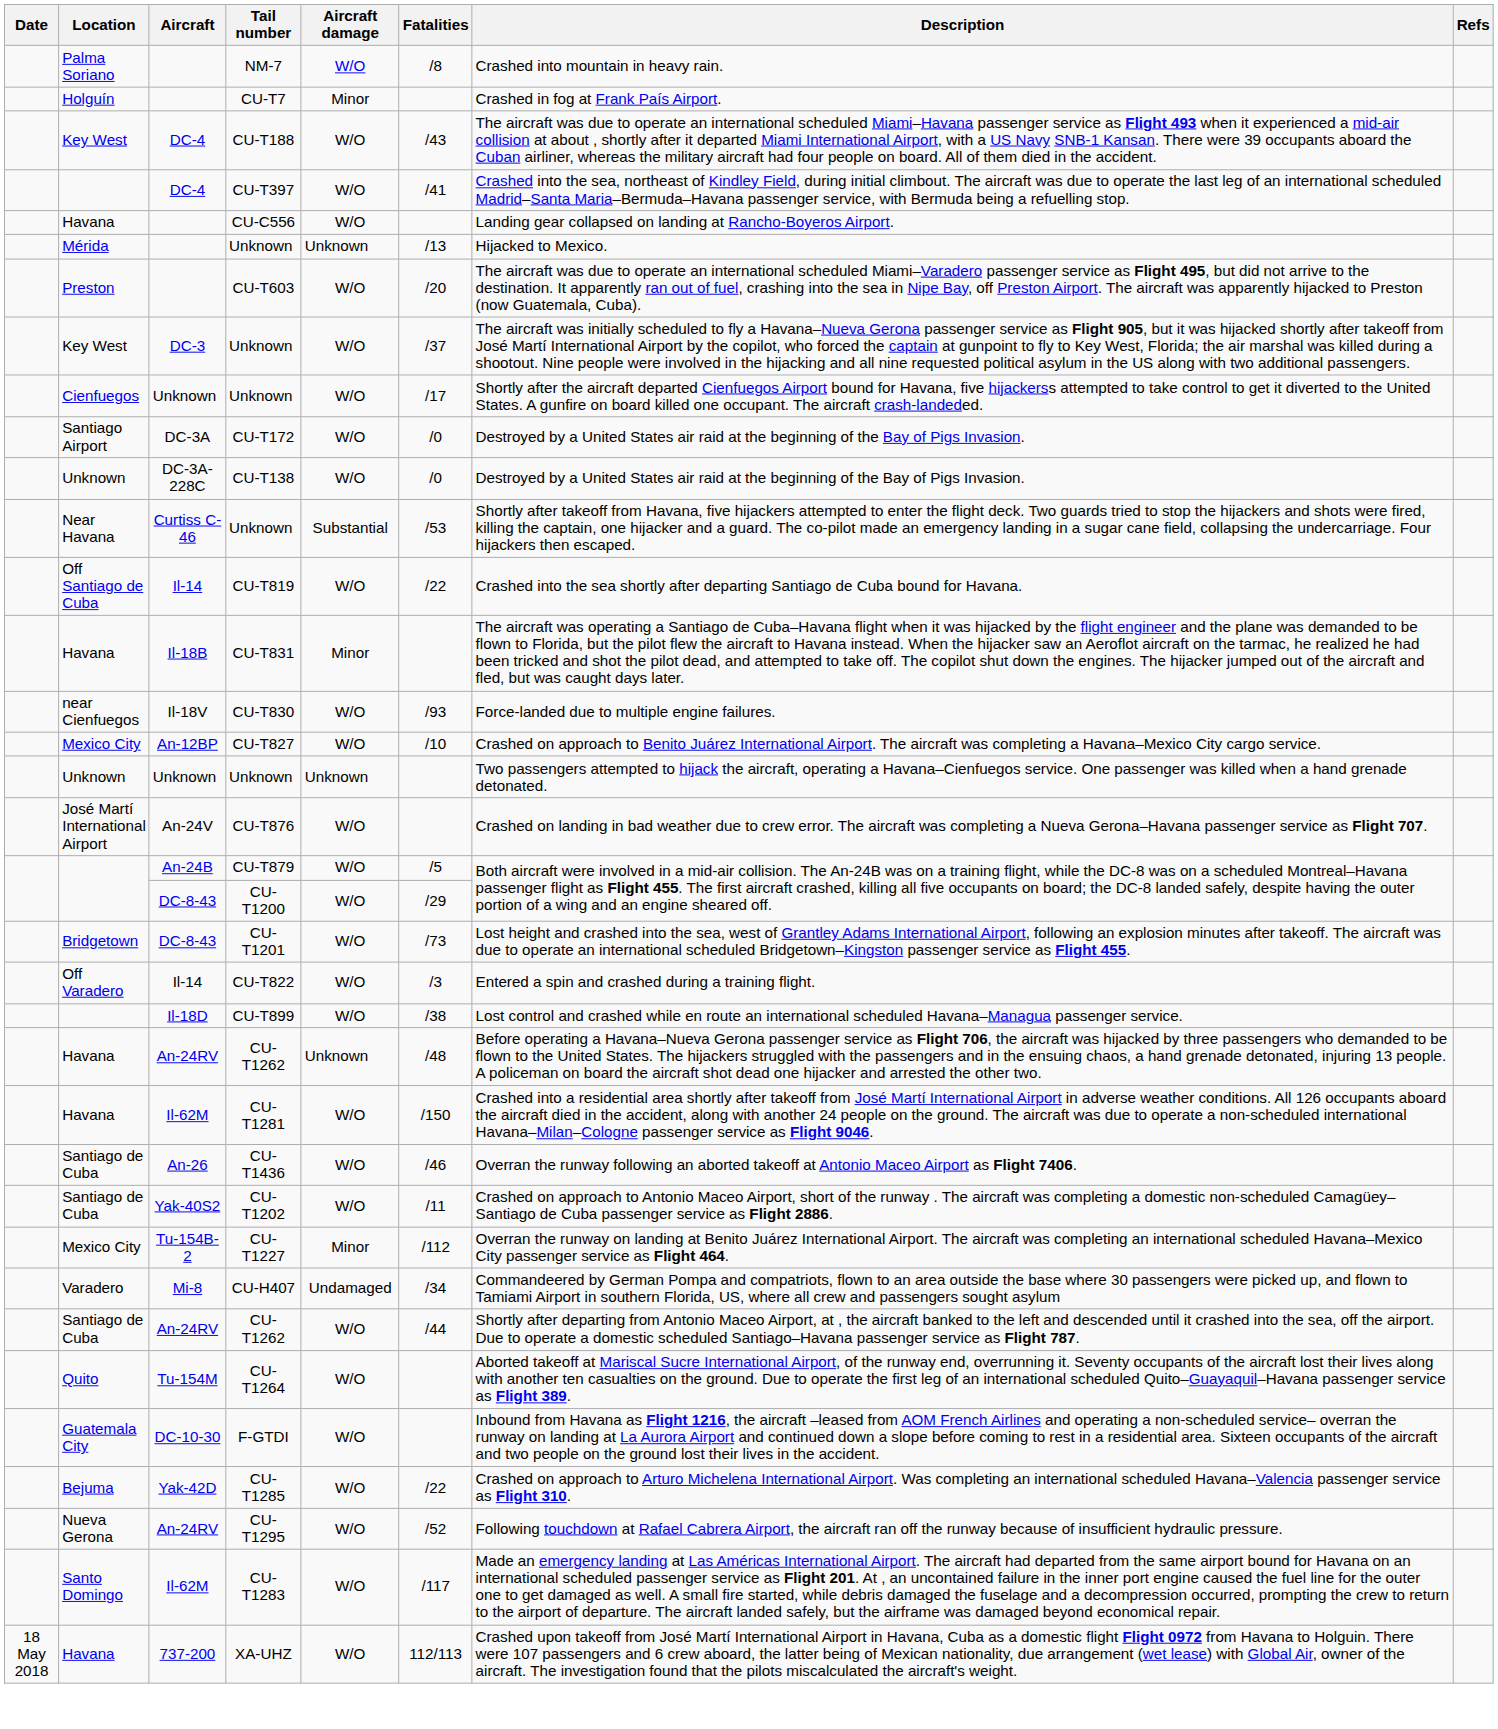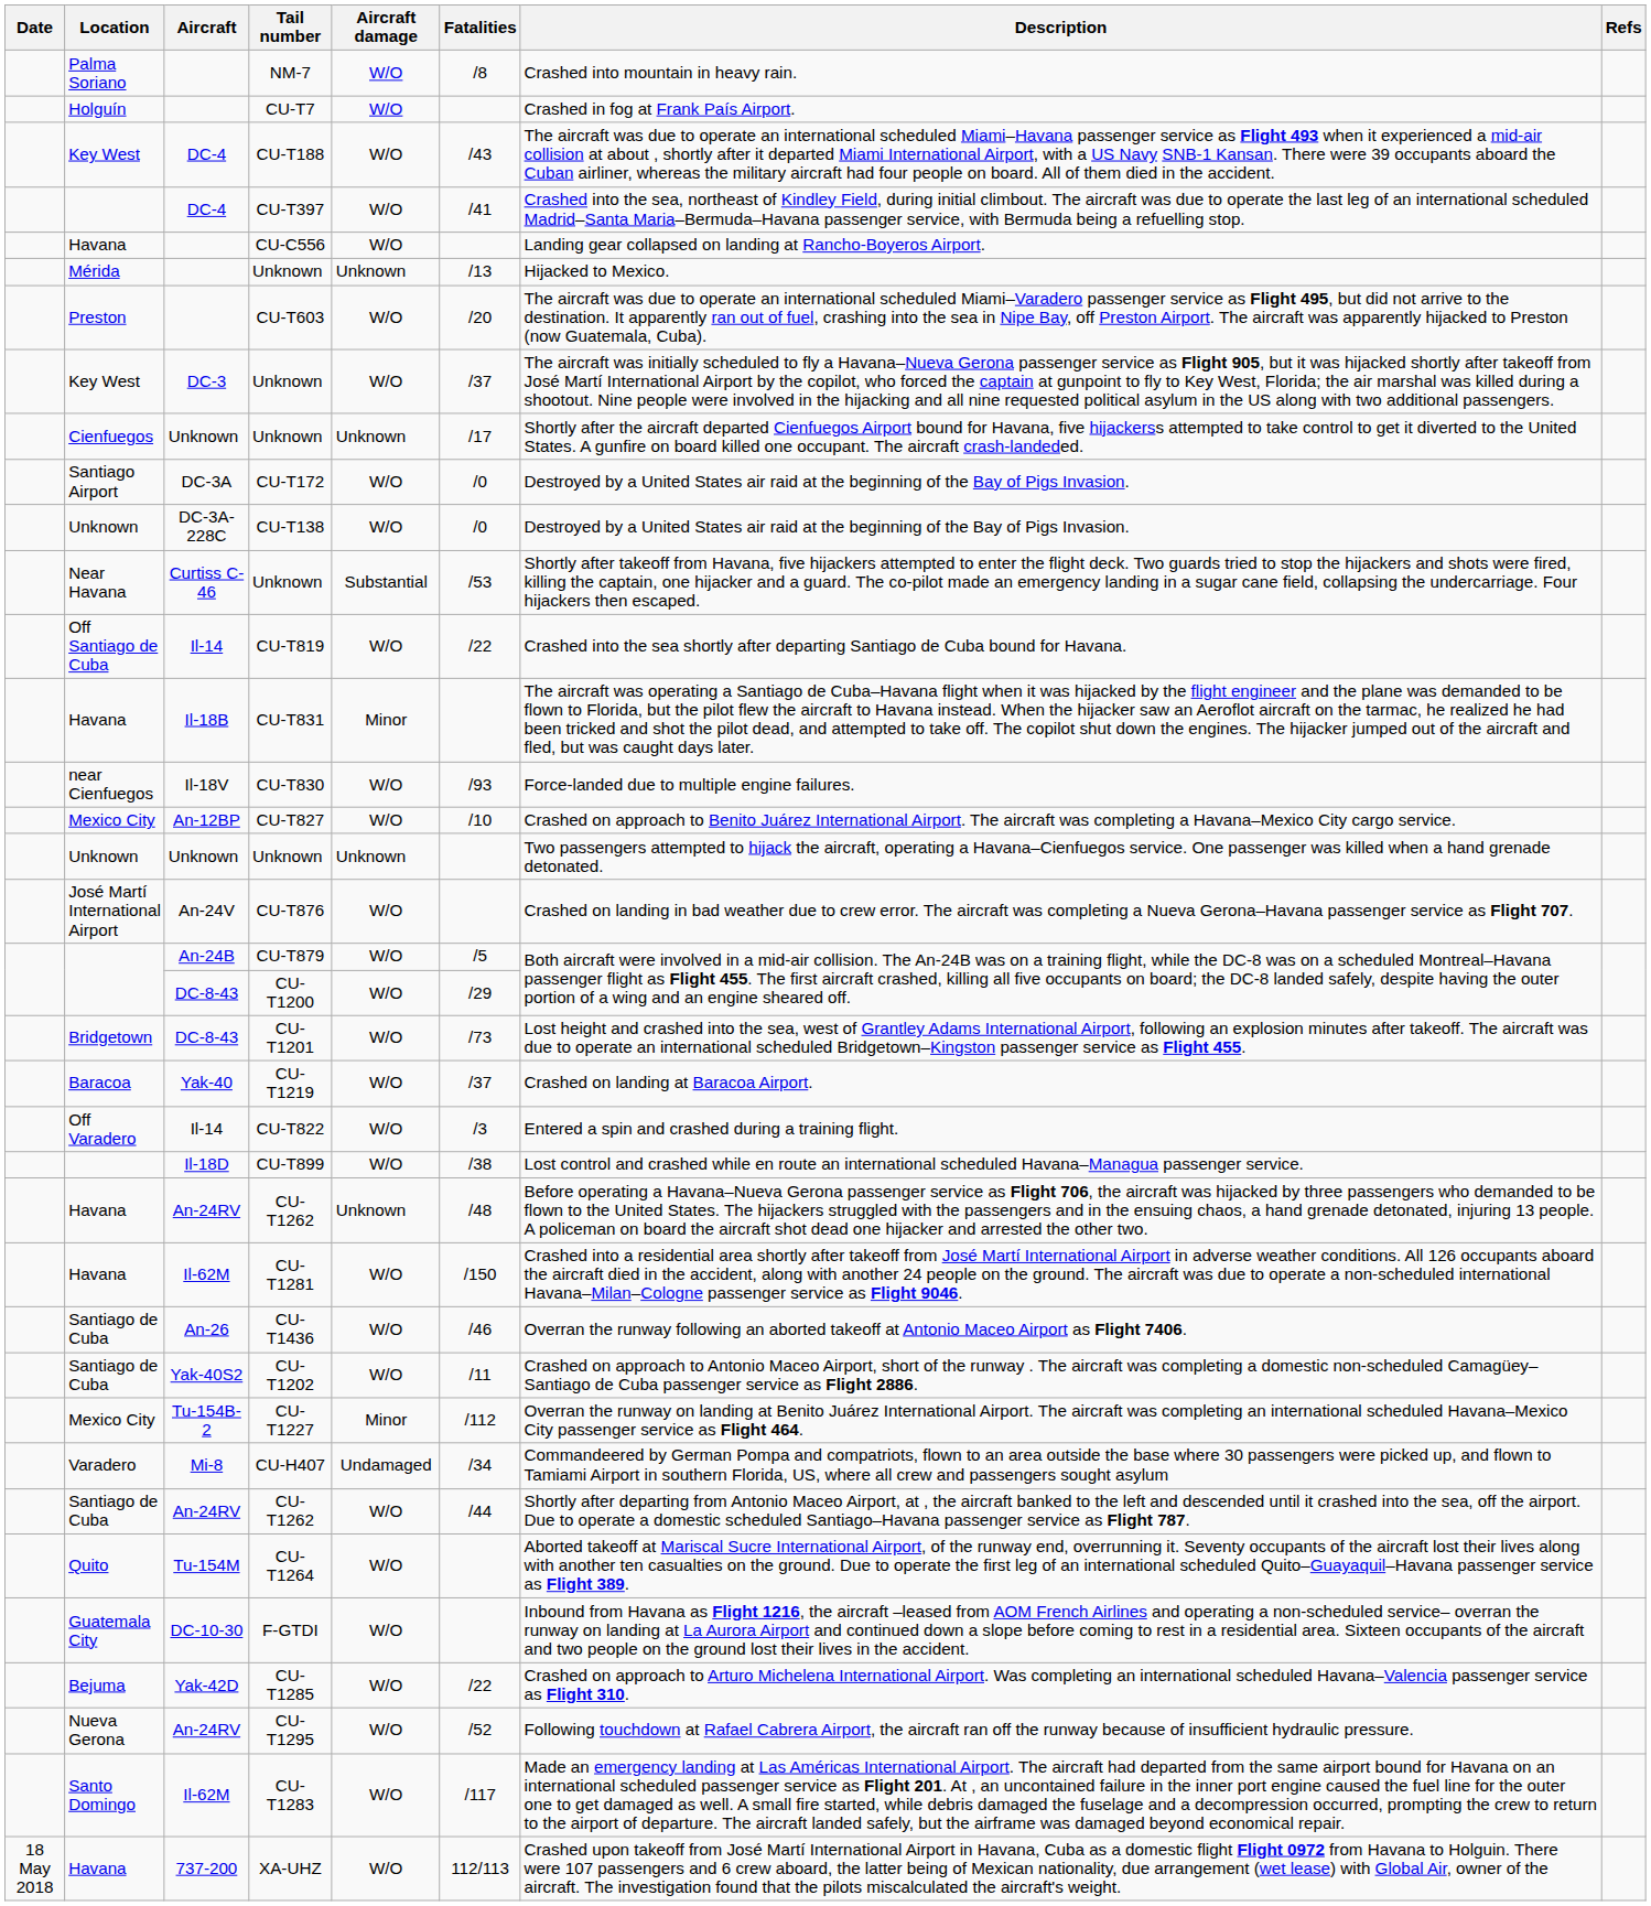CU-T7 | Aircraft damage: Minor -> W/O
Cienfuegos / Unknown | Aircraft damage: W/O -> Unknown
+ row: Baracoa | Yak-40 | CU-T1219 | W/O | /37 | Crashed on landing at Baracoa Airport.
